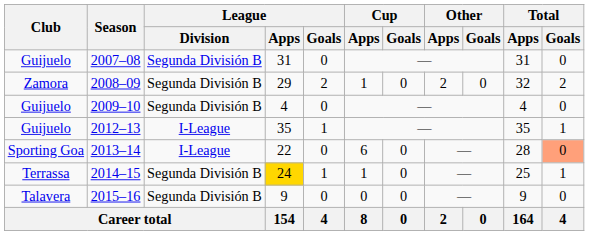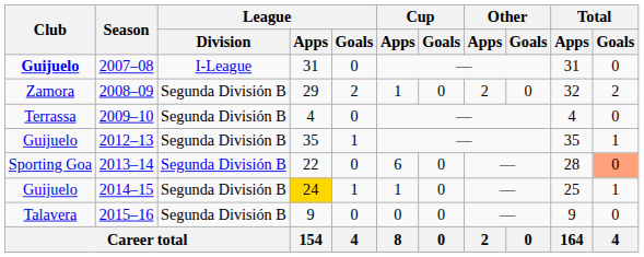2007–08 | Club: normal -> bold
2007–08 | League / Division: Segunda División B -> I-League
2009–10 | Club: Guijuelo -> Terrassa
2012–13 | League / Division: I-League -> Segunda División B
2013–14 | League / Division: I-League -> Segunda División B
2014–15 | Club: Terrassa -> Guijuelo
